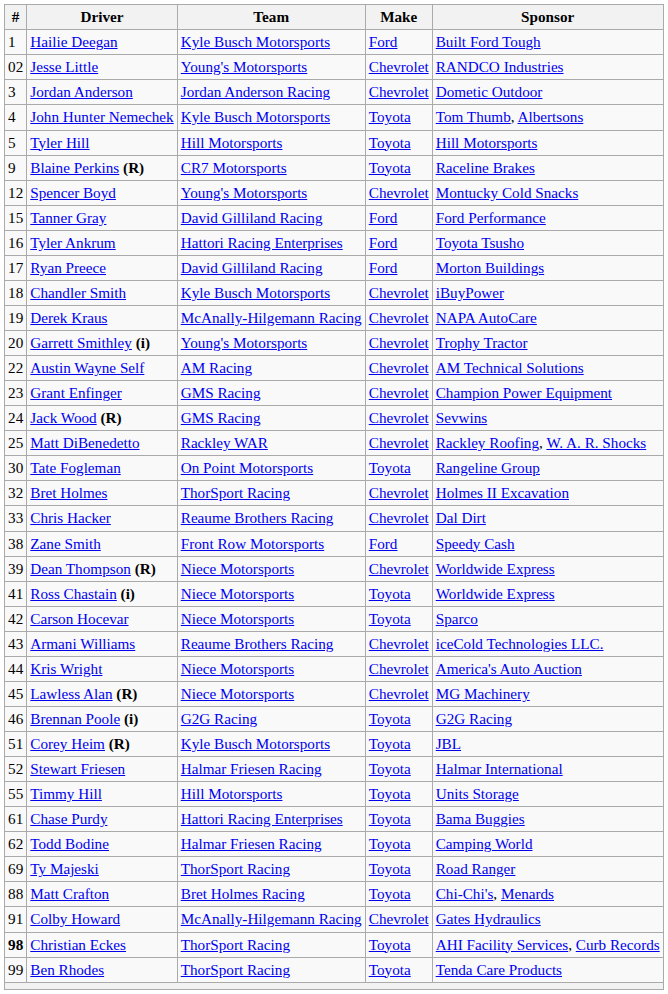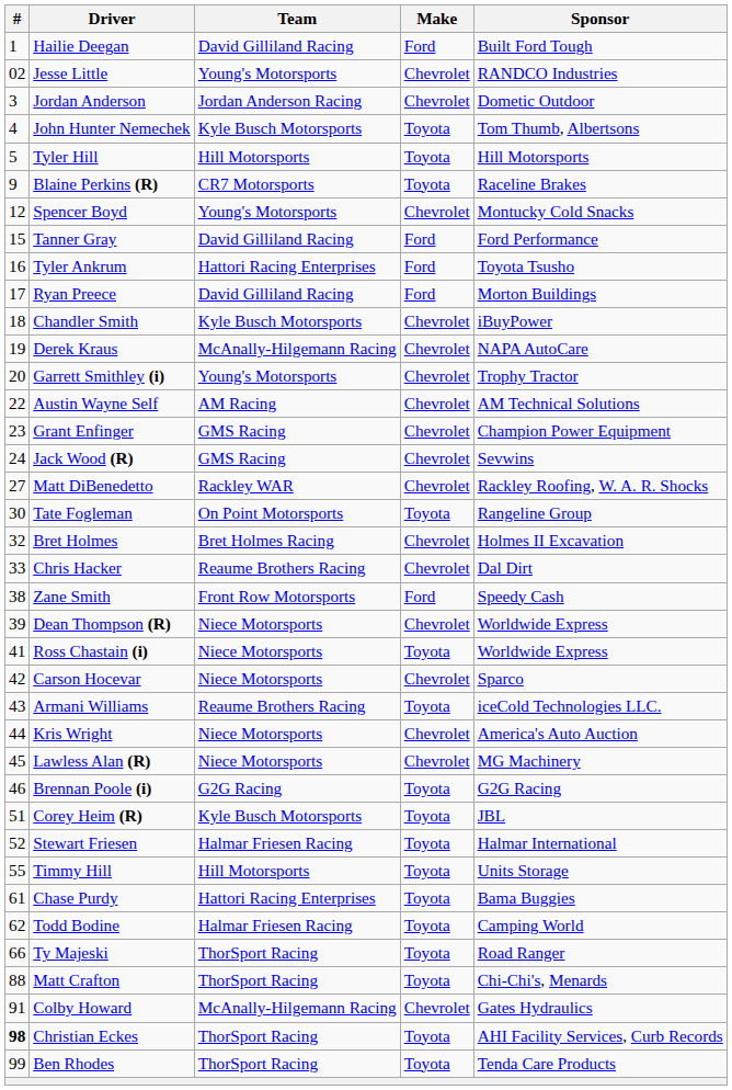Hailie Deegan | Team: Kyle Busch Motorsports -> David Gilliland Racing
Matt DiBenedetto | #: 25 -> 27
Bret Holmes | Team: ThorSport Racing -> Bret Holmes Racing
Carson Hocevar | Make: Toyota -> Chevrolet
Armani Williams | Make: Chevrolet -> Toyota
Ty Majeski | #: 69 -> 66
Matt Crafton | Team: Bret Holmes Racing -> ThorSport Racing
